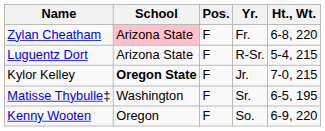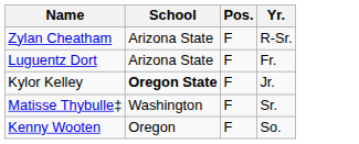- column: Ht., Wt. | 6-8, 220 | 5-4, 215 | 7-0, 215 | 6-5, 195 | 6-9, 220
Zylan Cheatham | School: pink background -> no background
Zylan Cheatham | Yr.: Fr. -> R-Sr.
Luguentz Dort | Yr.: R-Sr. -> Fr.
